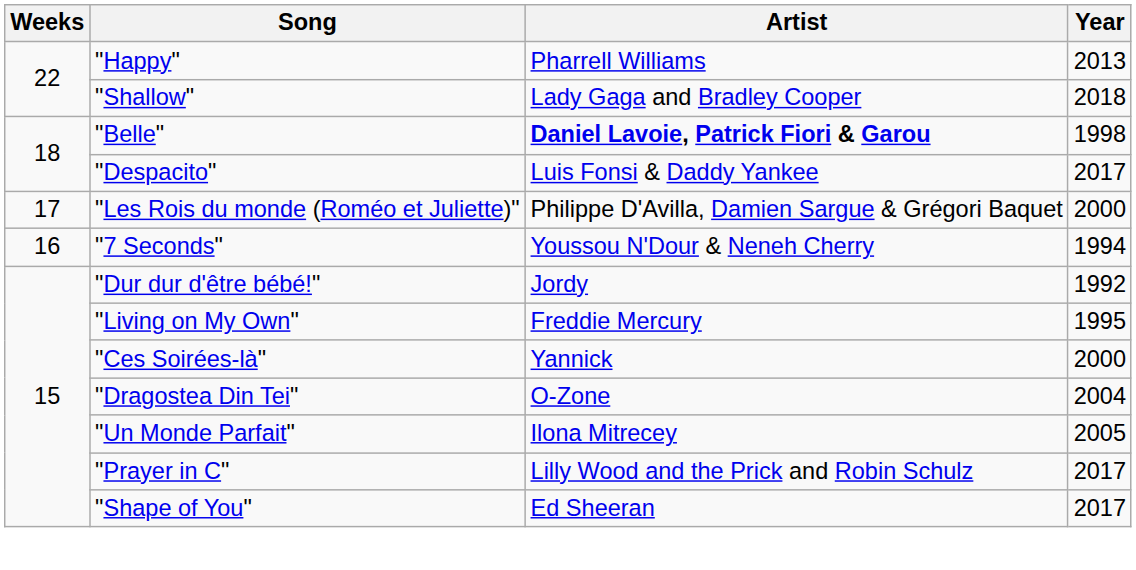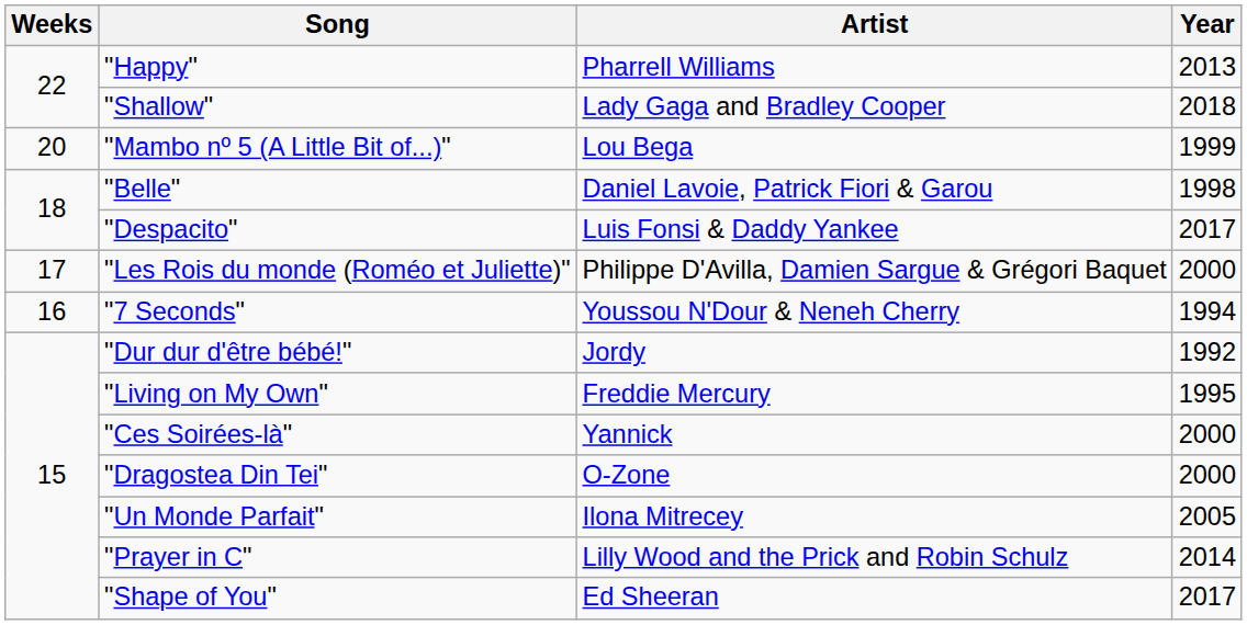+ row: 20 | "Mambo nº 5 (A Little Bit of...)" | Lou Bega | 1999
"Belle" | Artist: bold -> normal
"Dragostea Din Tei" | Year: 2004 -> 2000
"Prayer in C" | Year: 2017 -> 2014
